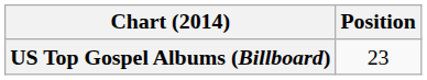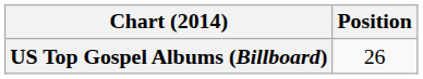US Top Gospel Albums (Billboard) | Position: 23 -> 26
